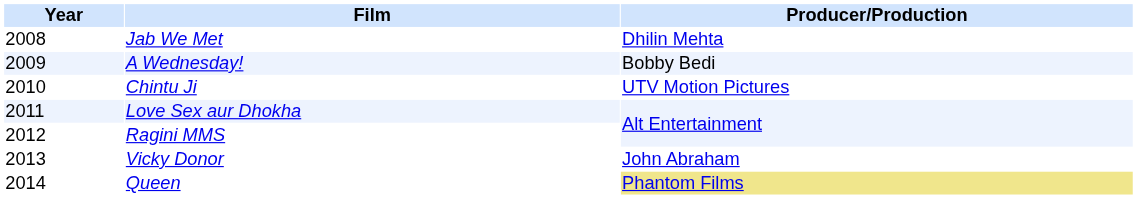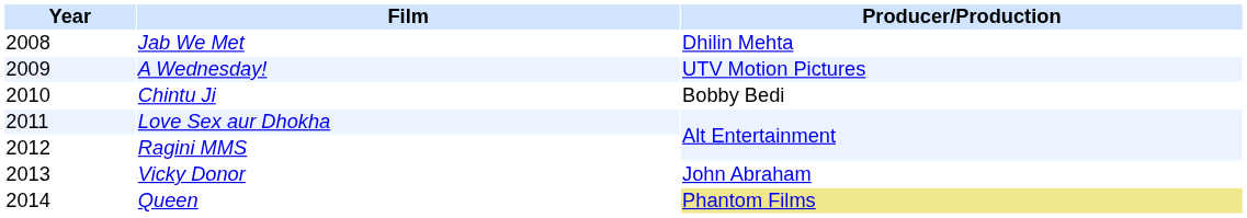A Wednesday! | Producer/Production: Bobby Bedi -> UTV Motion Pictures
Chintu Ji | Producer/Production: UTV Motion Pictures -> Bobby Bedi
